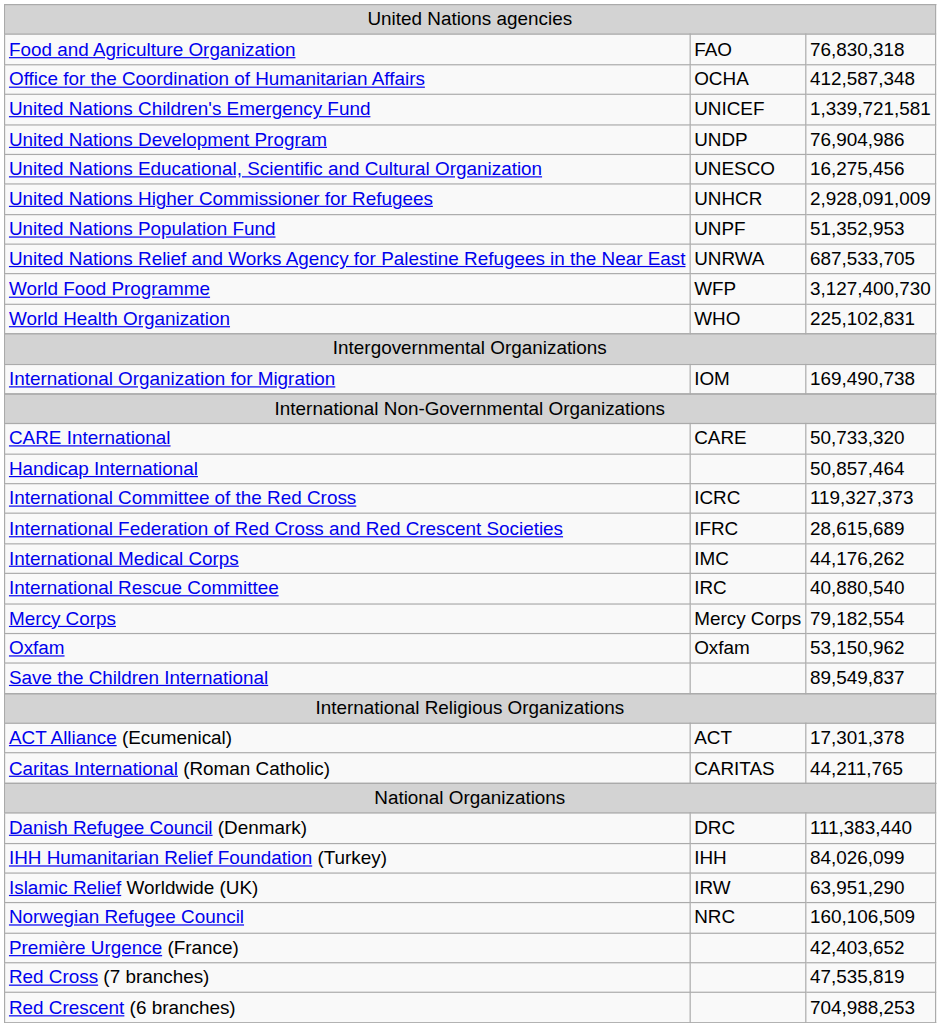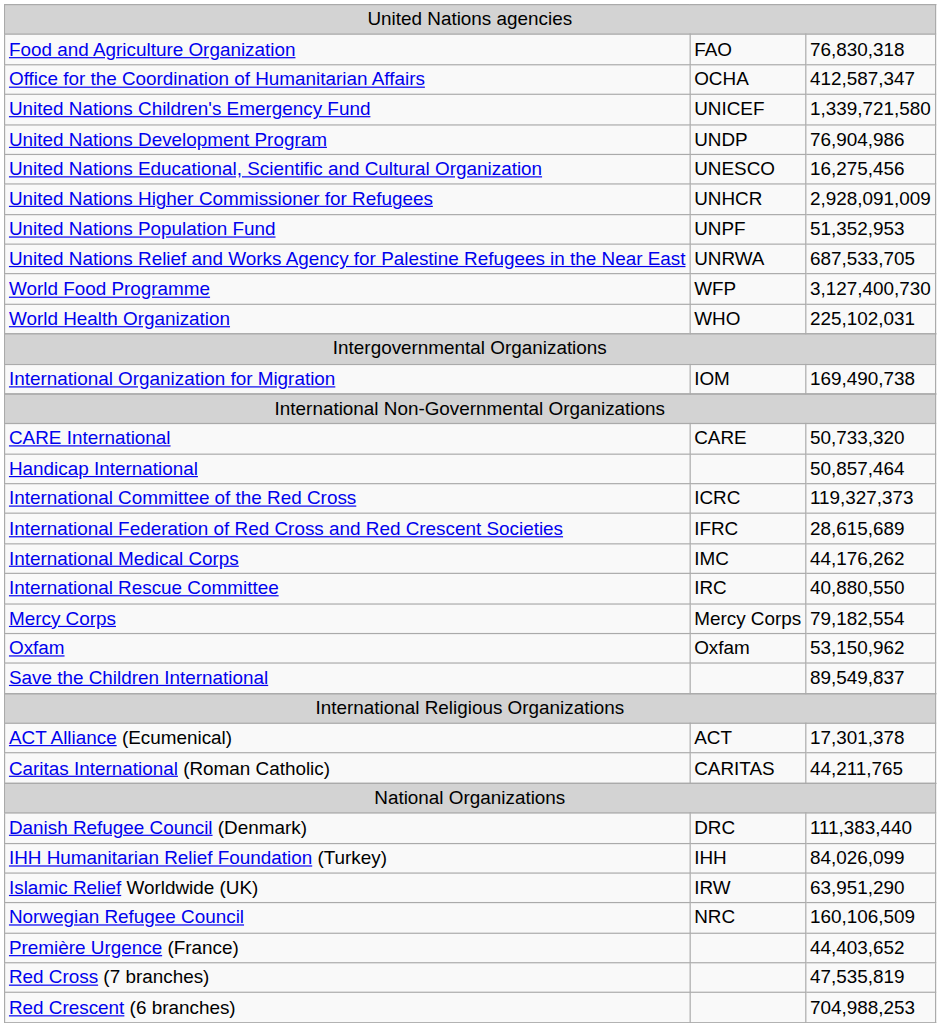Office for the Coordination of Humanitarian Affairs | column 3: 412,587,348 -> 412,587,347
United Nations Children's Emergency Fund | column 3: 1,339,721,581 -> 1,339,721,580
World Health Organization | column 3: 225,102,831 -> 225,102,031
International Rescue Committee | column 3: 40,880,540 -> 40,880,550
Première Urgence (France) | column 3: 42,403,652 -> 44,403,652
